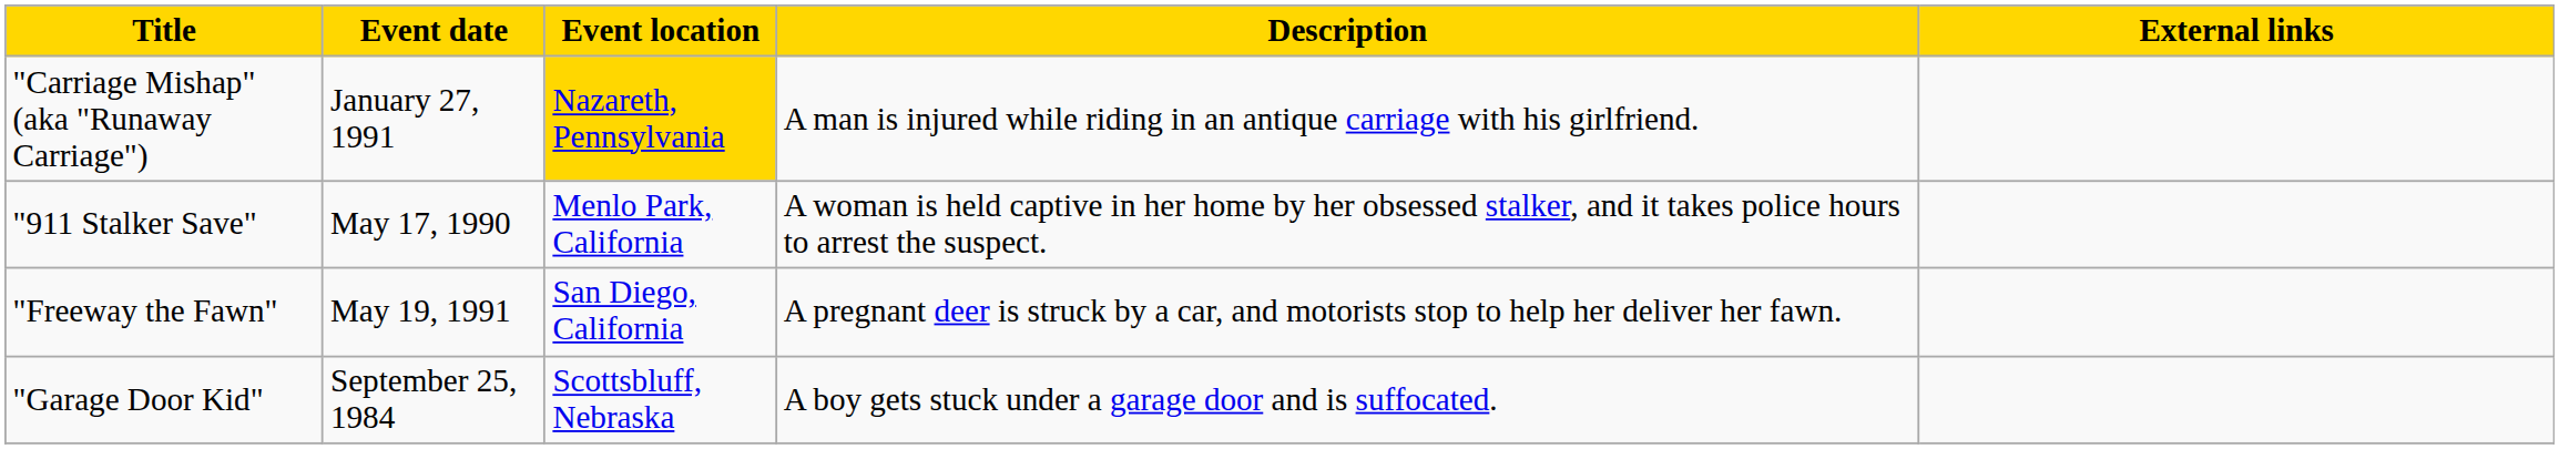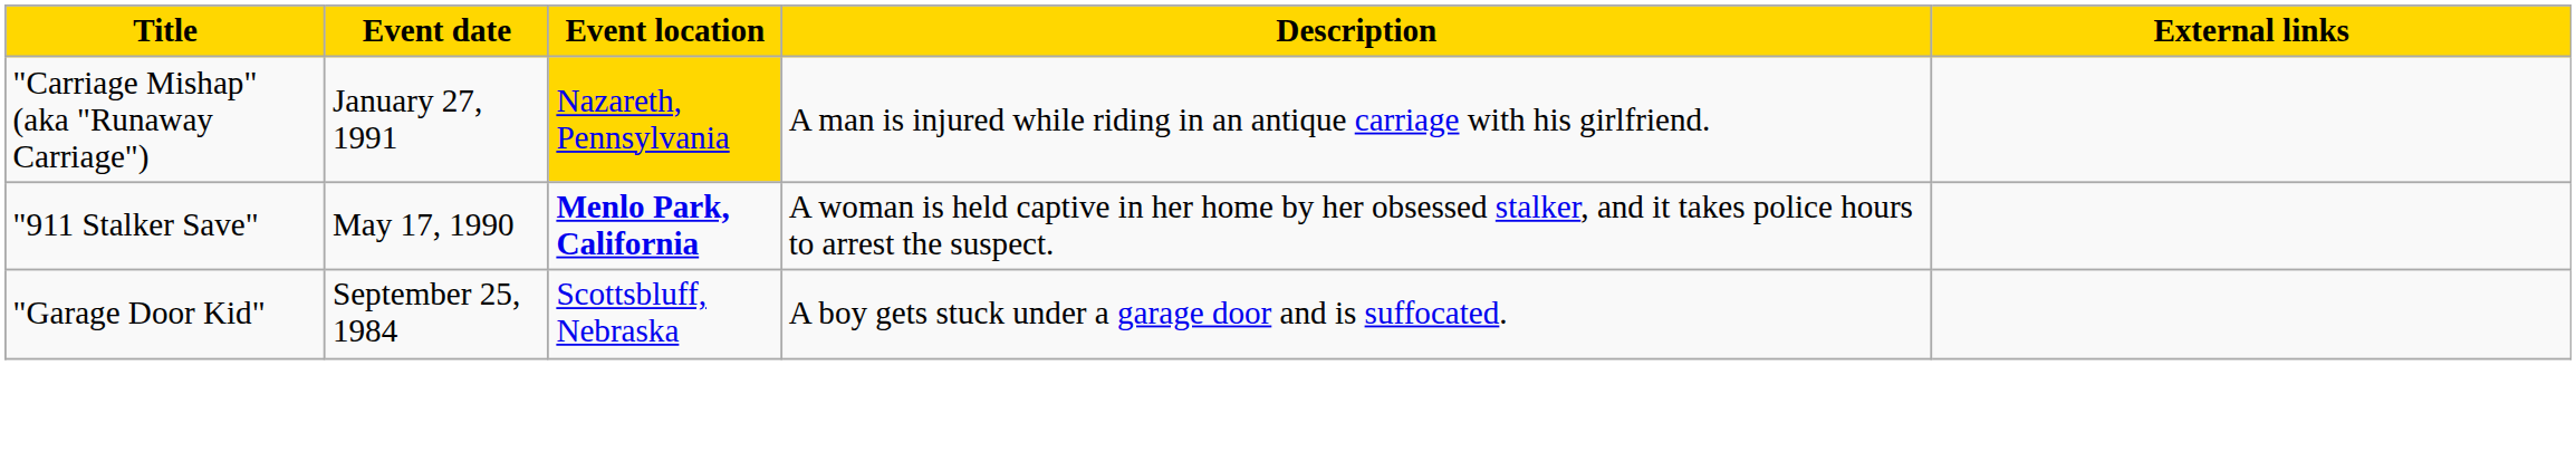"911 Stalker Save" | Event location: normal -> bold
- row: "Freeway the Fawn" | May 19, 1991 | San Diego, California | A pregnant deer is struck by a car, and motorists stop to help her deliver her fawn.
